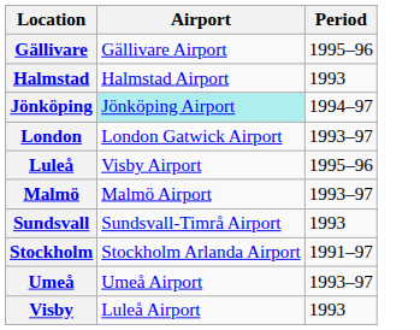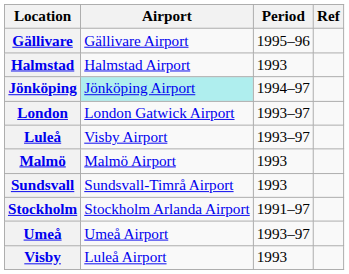+ column: Ref
Luleå | Period: 1995–96 -> 1993–97
Malmö | Period: 1993–97 -> 1993
